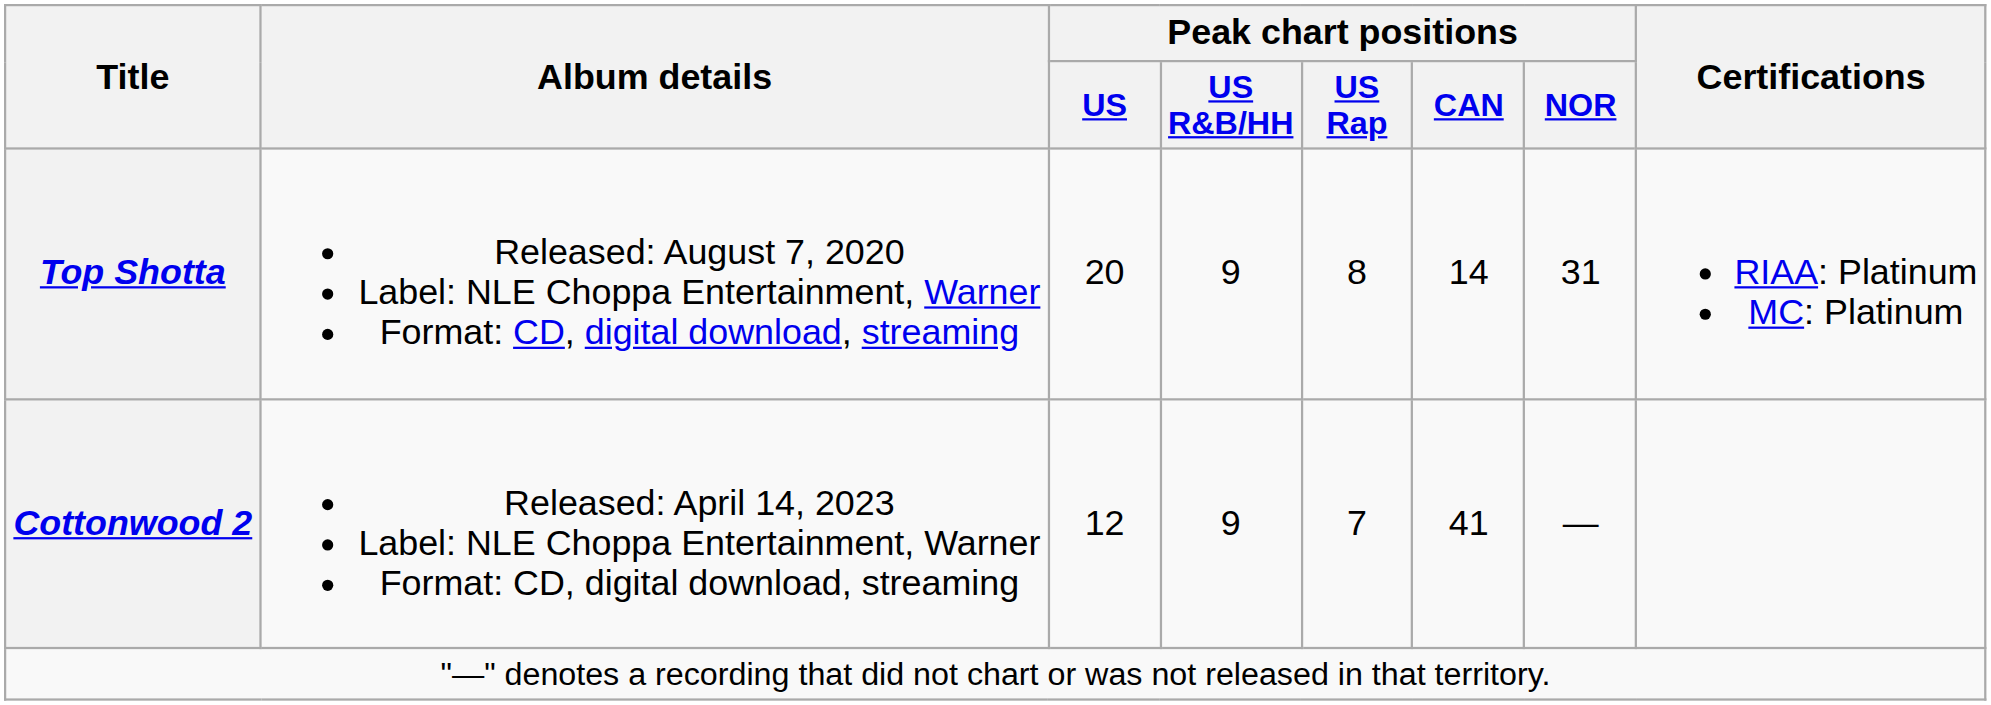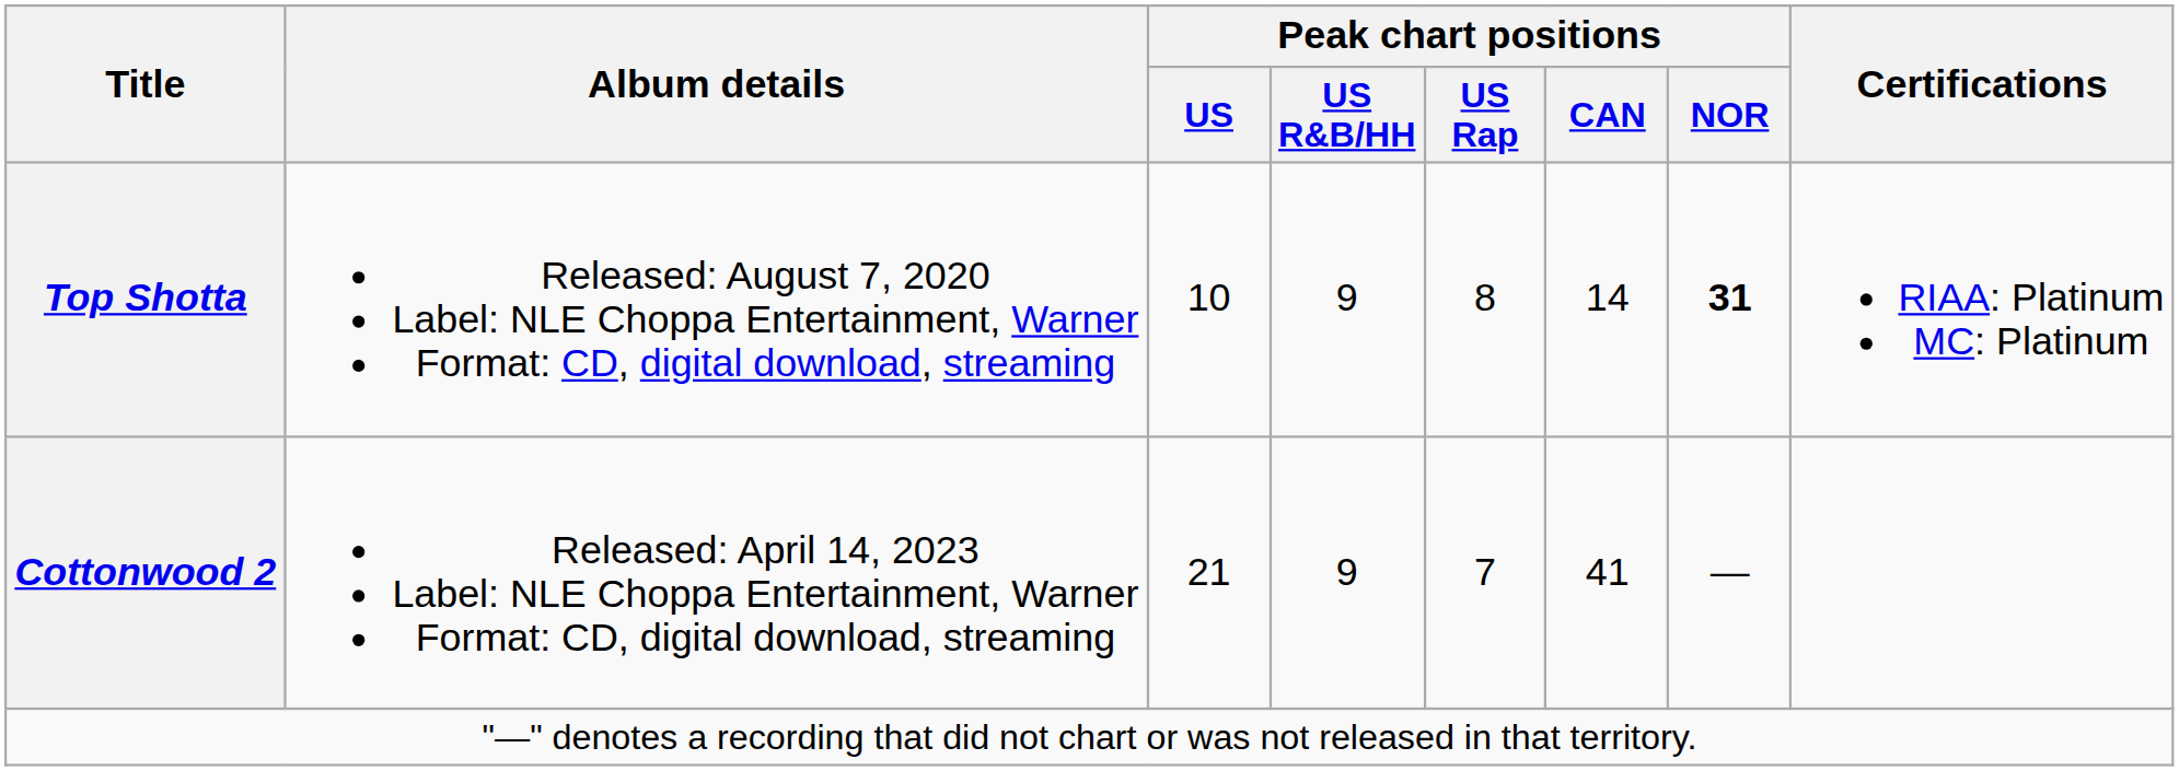Top Shotta | Peak chart positions / US: 20 -> 10
Top Shotta | Peak chart positions / NOR: normal -> bold
Cottonwood 2 | Peak chart positions / US: 12 -> 21
